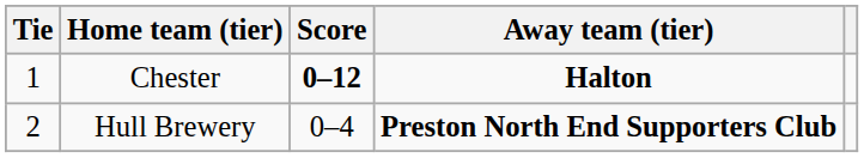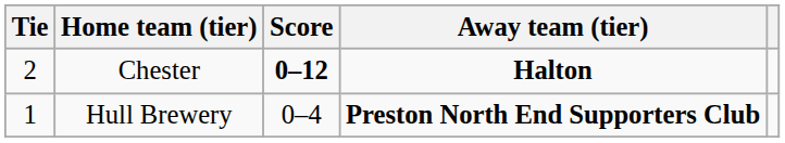Chester | Tie: 1 -> 2
Hull Brewery | Tie: 2 -> 1
